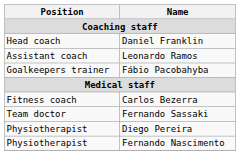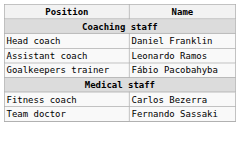- row: Physiotherapist | Diego Pereira
- row: Physiotherapist | Fernando Nascimento
